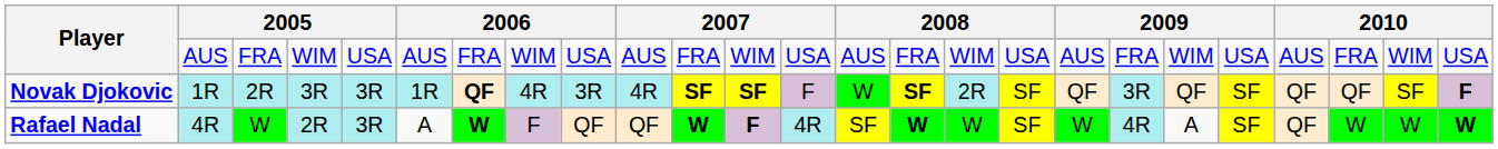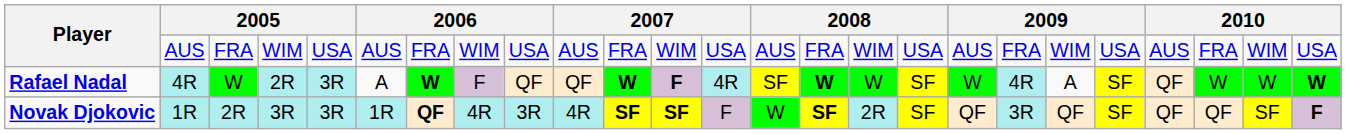rows swapped: Novak Djokovic <-> Rafael Nadal
